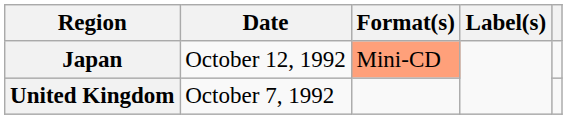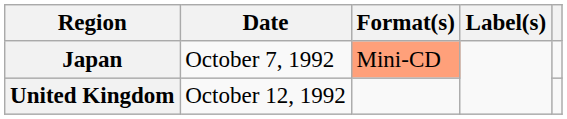Japan | Date: October 12, 1992 -> October 7, 1992
United Kingdom | Date: October 7, 1992 -> October 12, 1992
